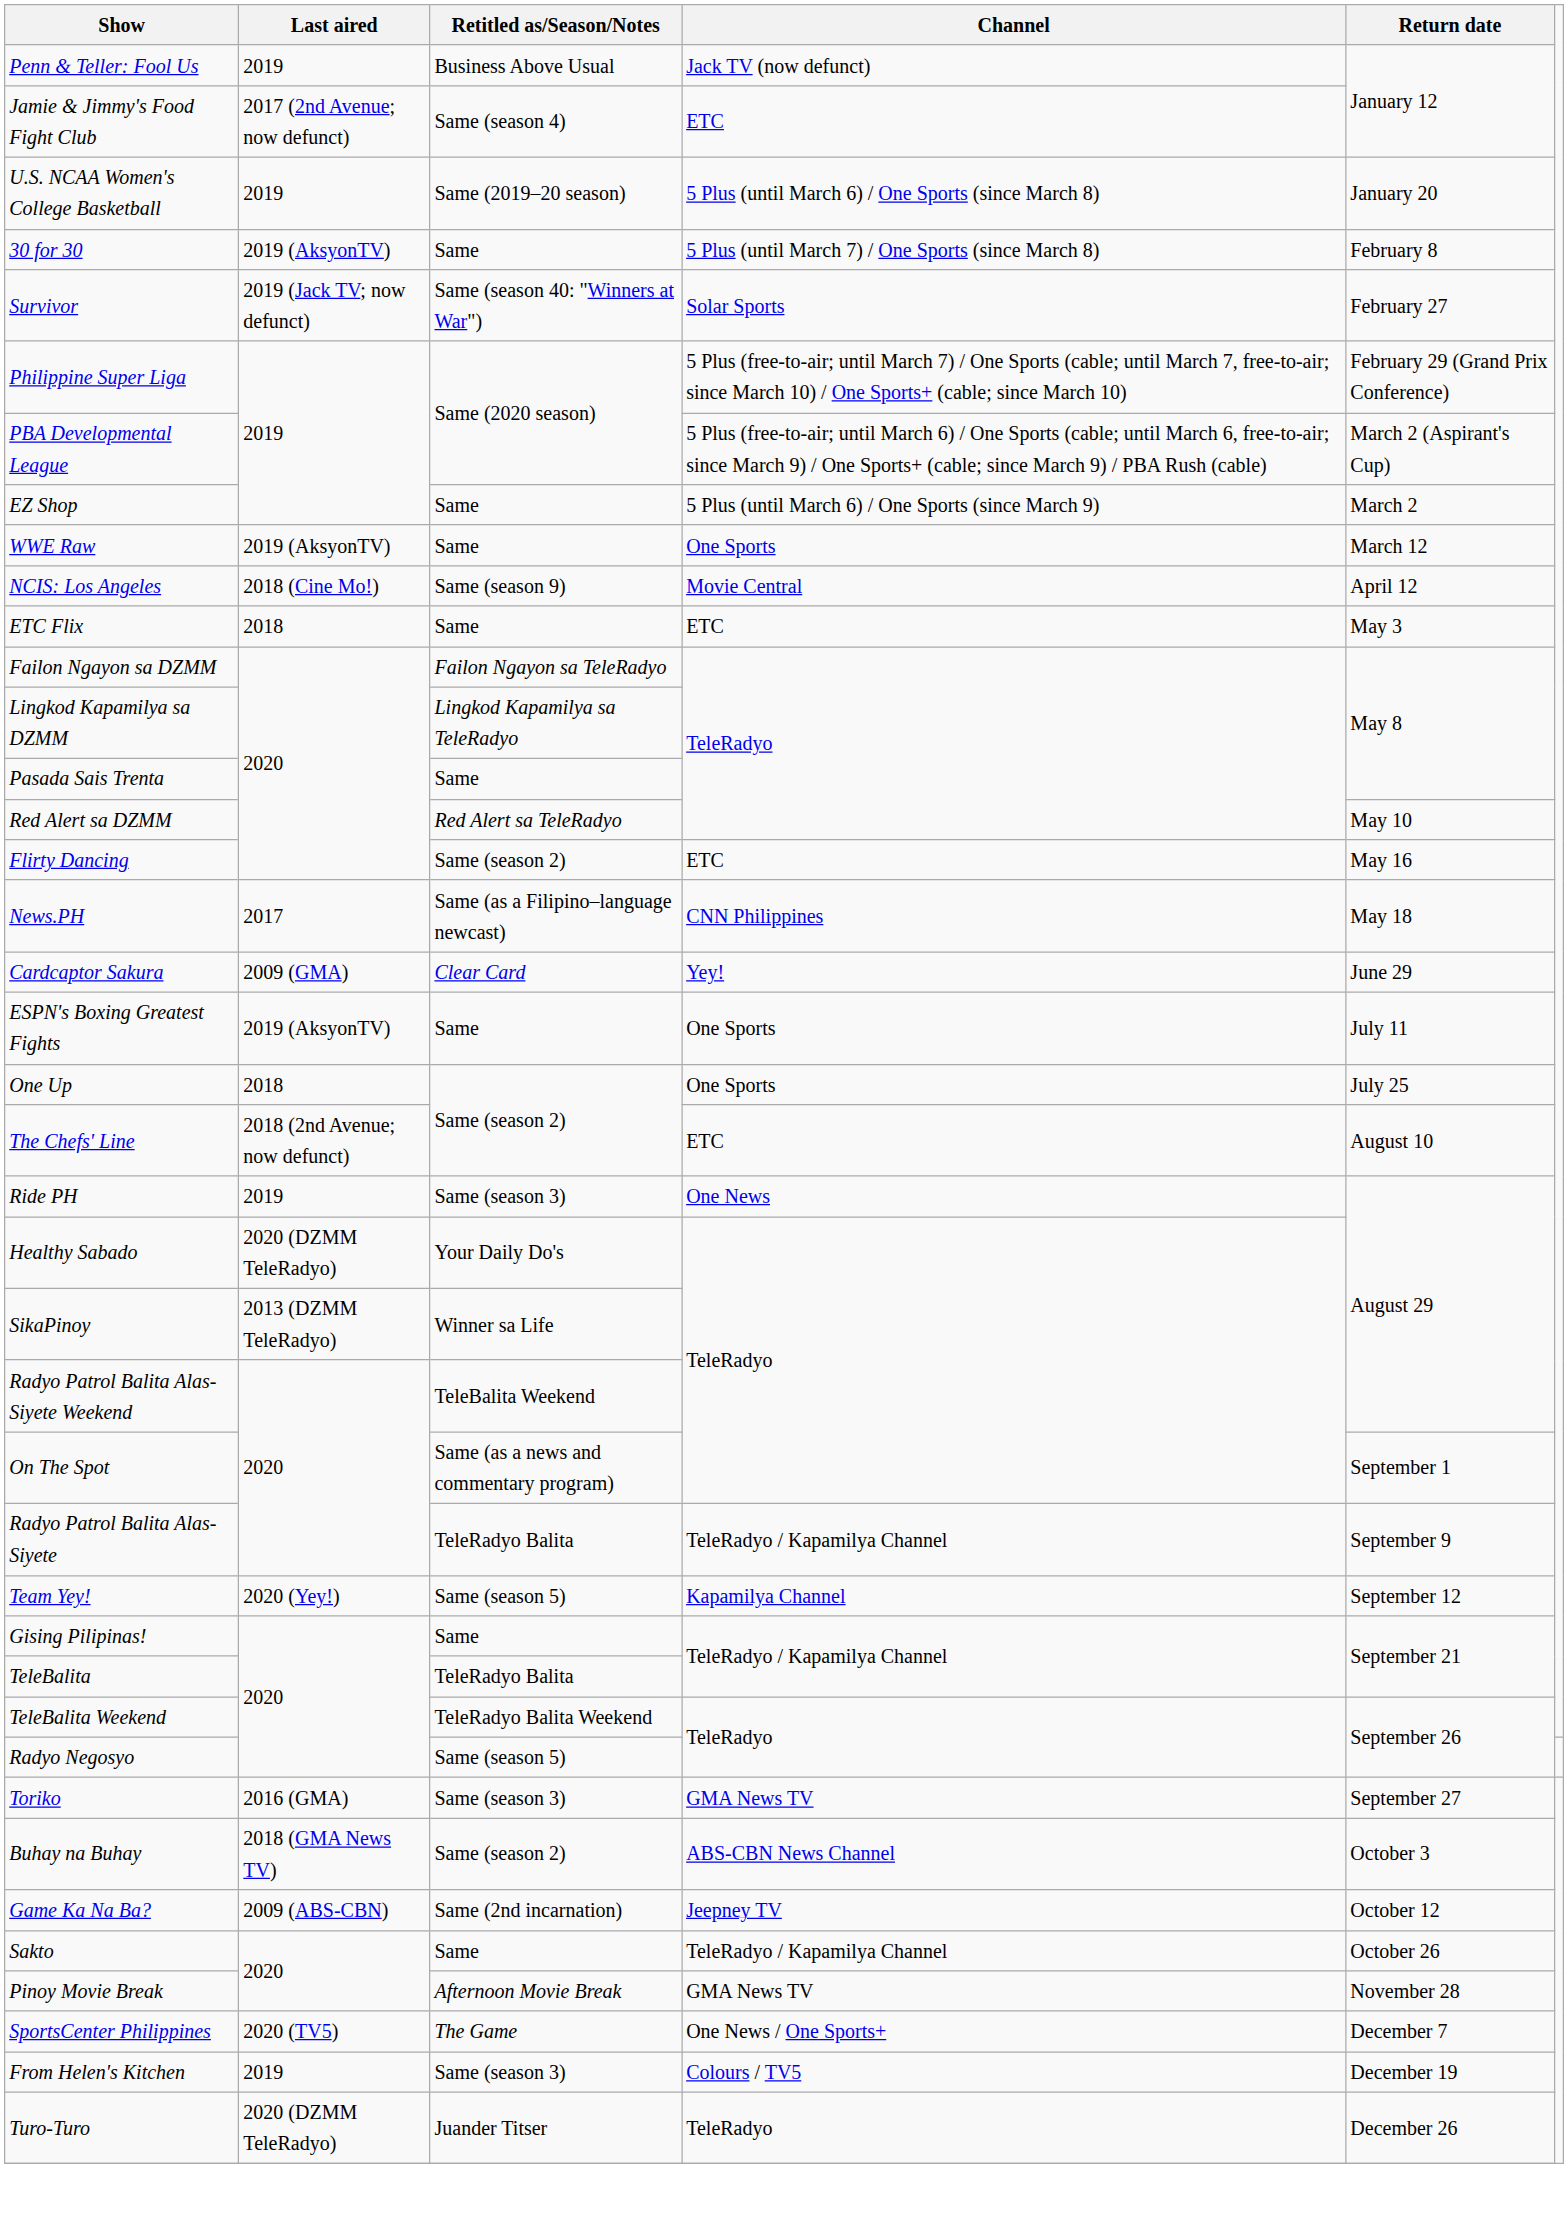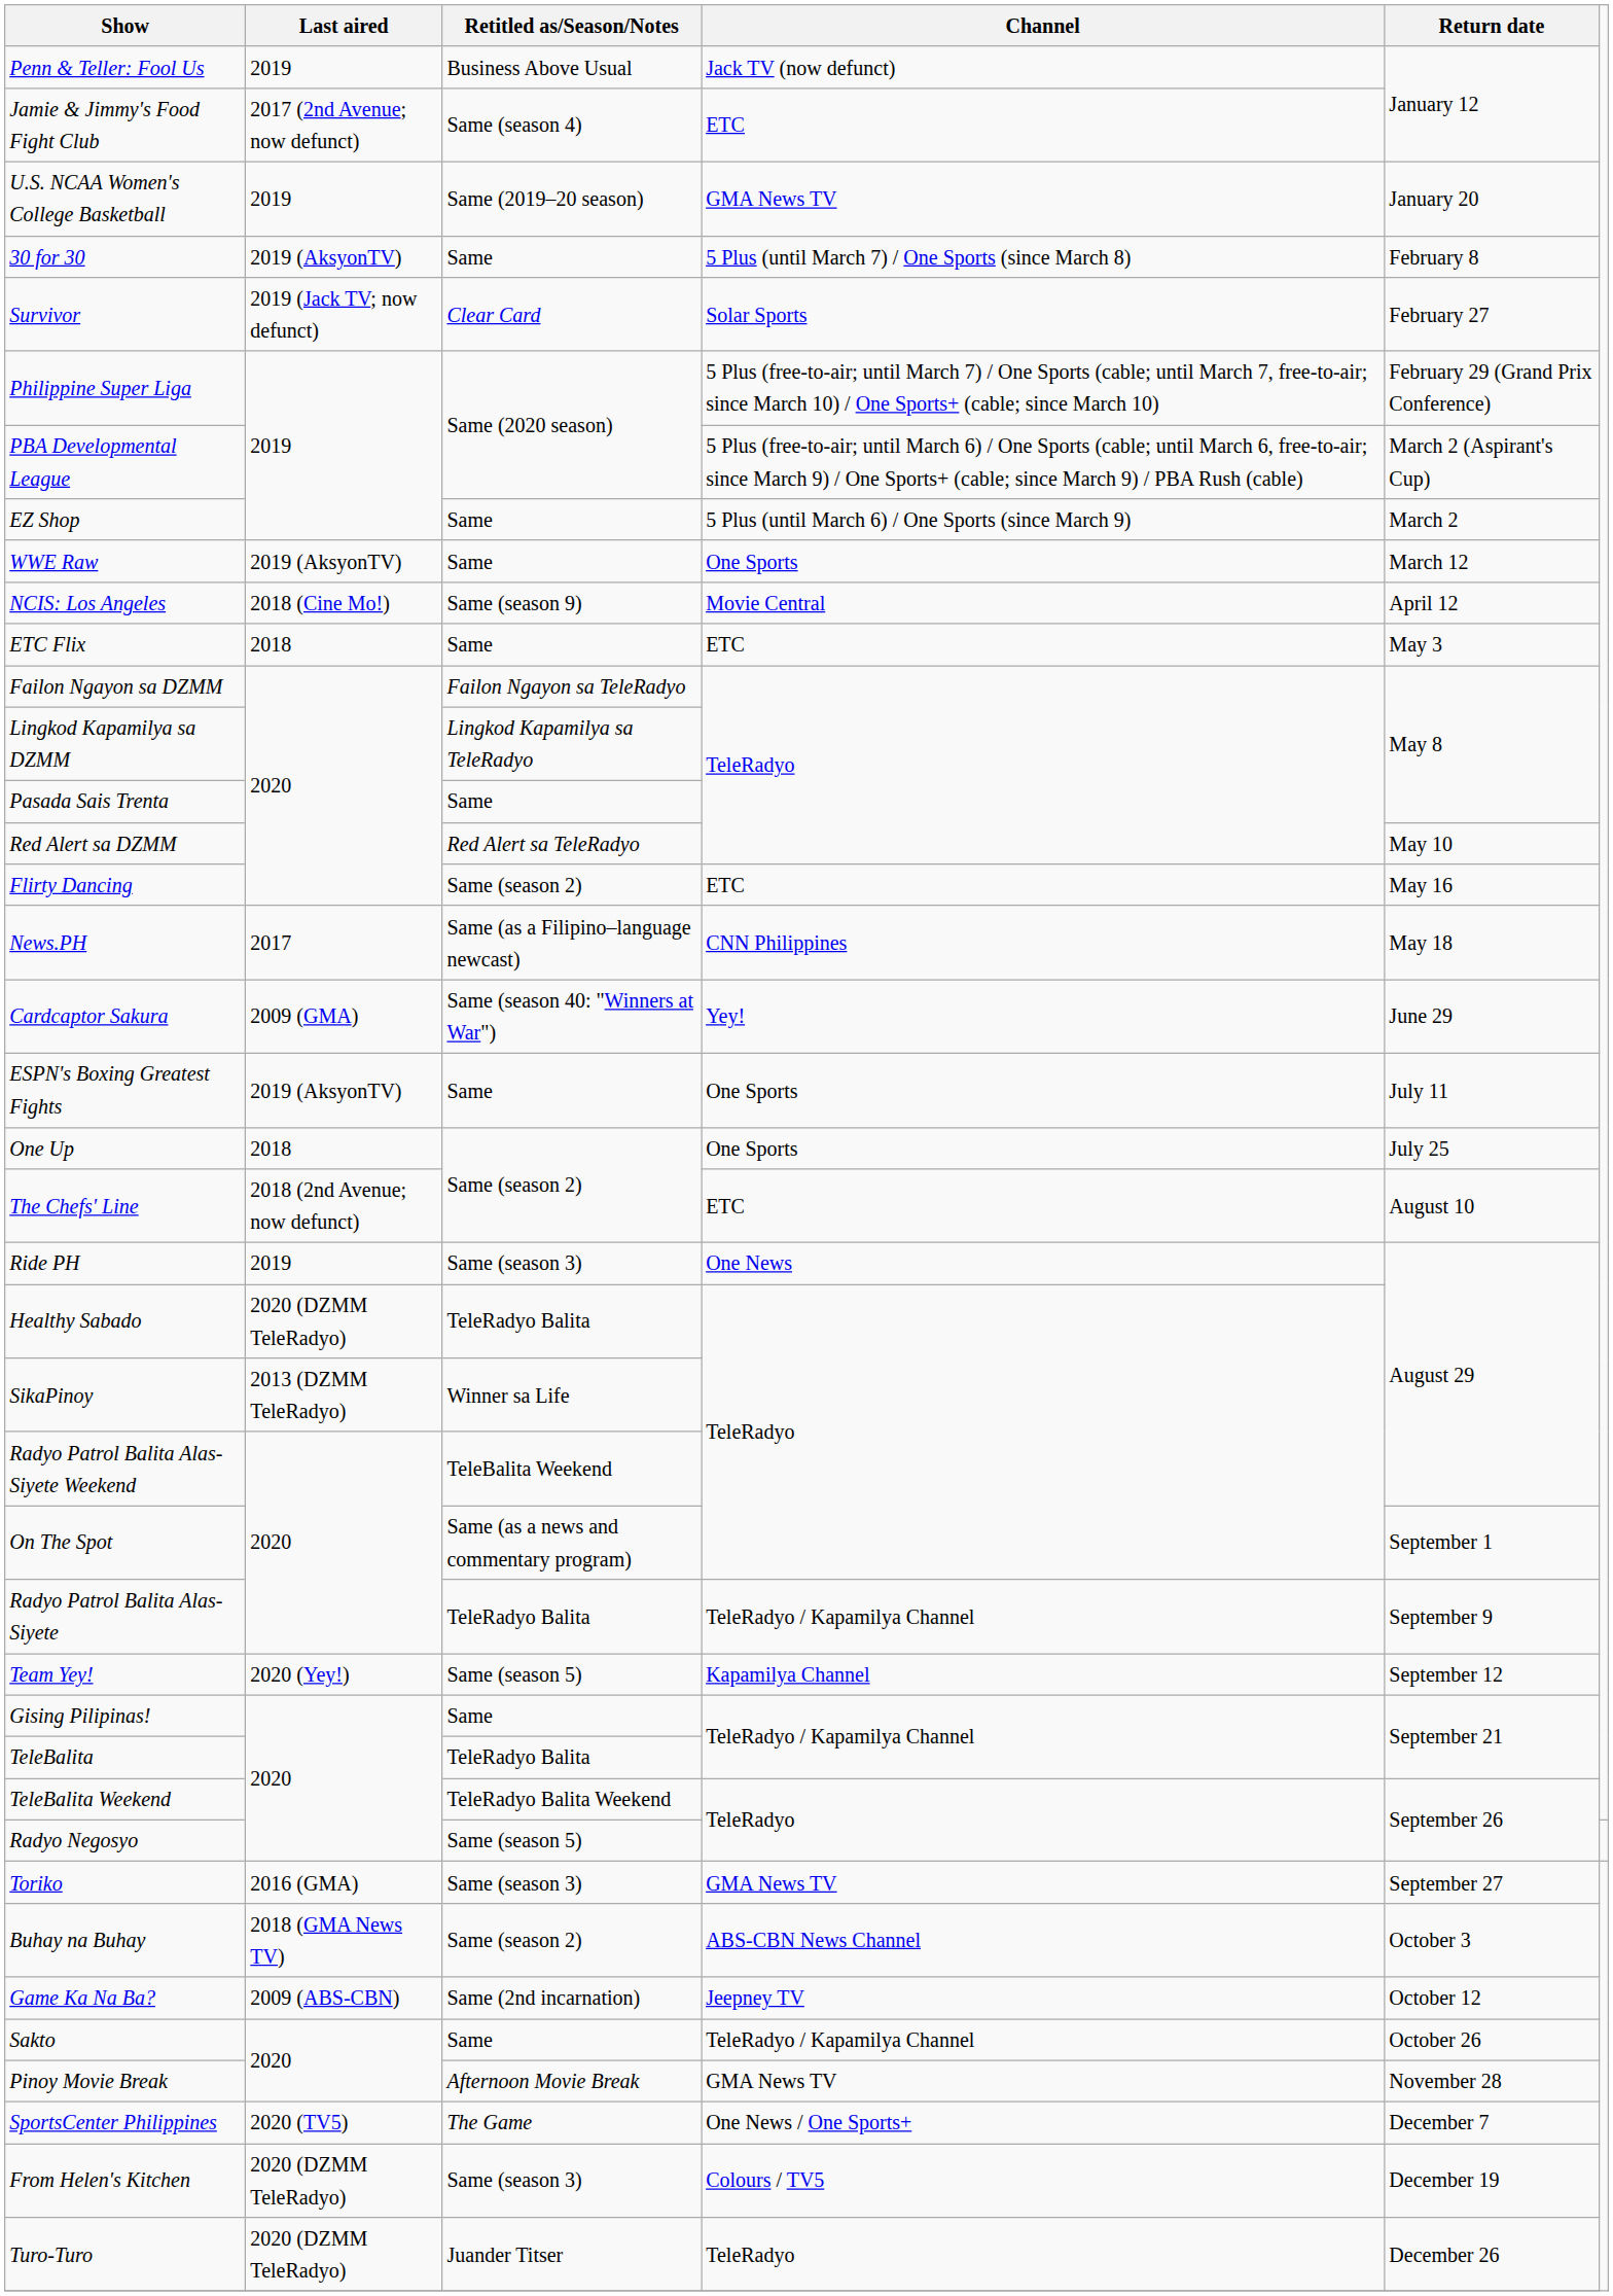U.S. NCAA Women's College Basketball | Channel: 5 Plus (until March 6) / One Sports (since March 8) -> GMA News TV
Survivor | Retitled as/Season/Notes: Same (season 40: "Winners at War") -> Clear Card
Cardcaptor Sakura | Retitled as/Season/Notes: Clear Card -> Same (season 40: "Winners at War")
Healthy Sabado | Retitled as/Season/Notes: Your Daily Do's -> TeleRadyo Balita
From Helen's Kitchen | Last aired: 2019 -> 2020 (DZMM TeleRadyo)
